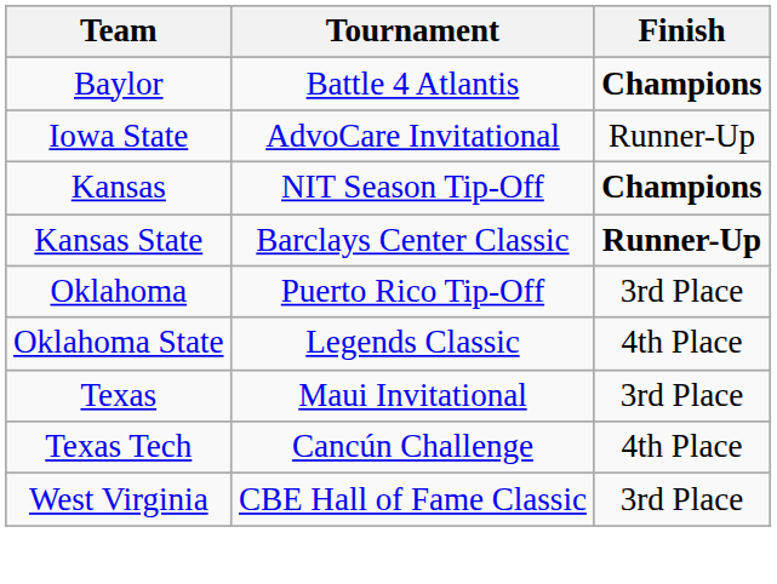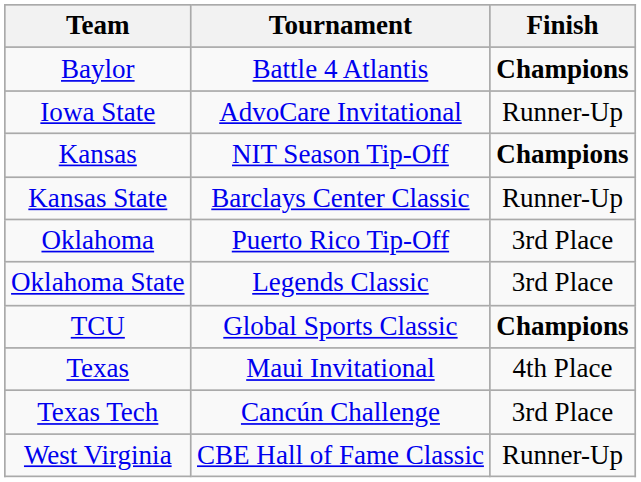Kansas State | Finish: bold -> normal
Oklahoma State | Finish: 4th Place -> 3rd Place
+ row: TCU | Global Sports Classic | Champions
Texas | Finish: 3rd Place -> 4th Place
Texas Tech | Finish: 4th Place -> 3rd Place
West Virginia | Finish: 3rd Place -> Runner-Up
